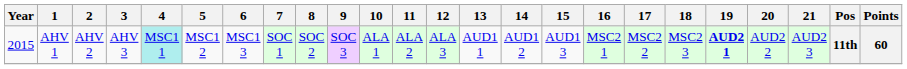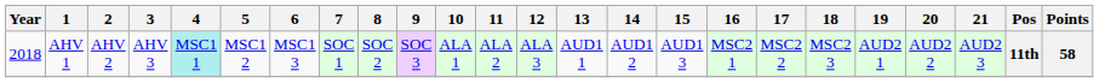AHV 1 | Year: 2015 -> 2018
AHV 1 | 19: bold -> normal
AHV 1 | Points: 60 -> 58
